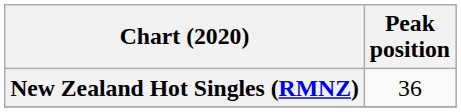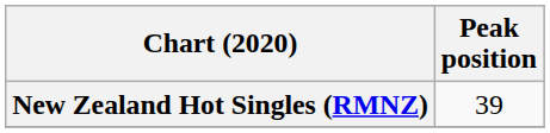New Zealand Hot Singles (RMNZ) | Peak position: 36 -> 39
